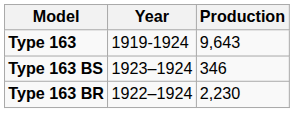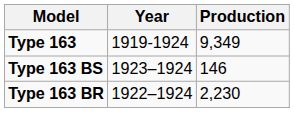Type 163 | Production: 9,643 -> 9,349
Type 163 BS | Production: 346 -> 146
